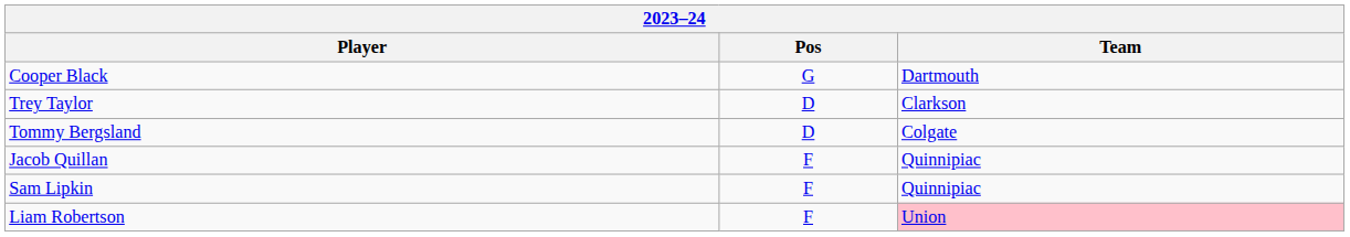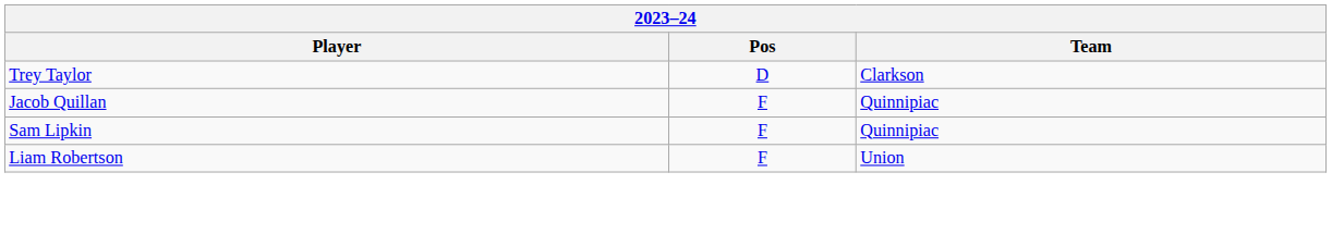- row: Cooper Black | G | Dartmouth
- row: Tommy Bergsland | D | Colgate
Liam Robertson | Team: pink background -> no background
